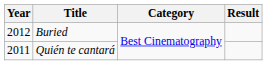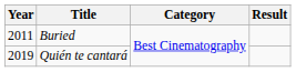Buried | Year: 2012 -> 2011
Quién te cantará | Year: 2011 -> 2019
